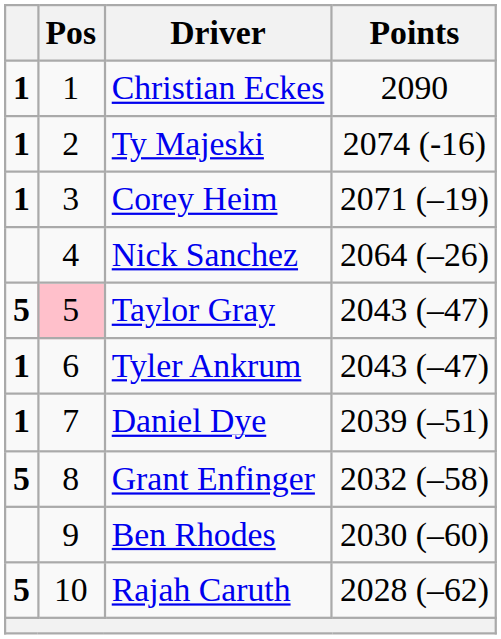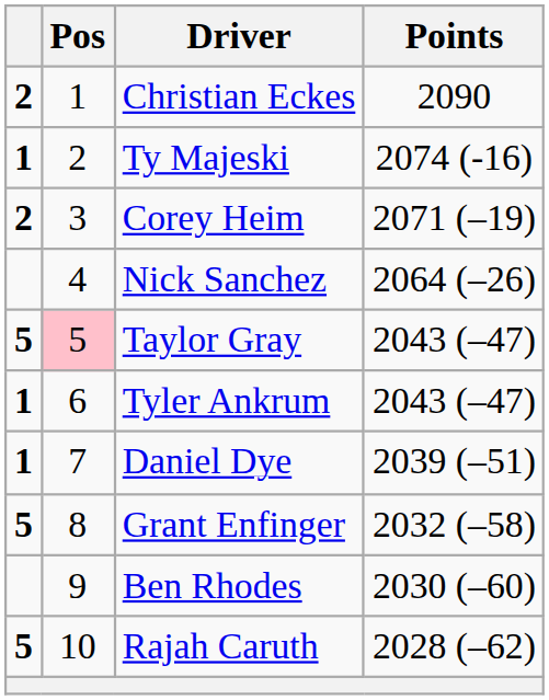Christian Eckes | column 1: 1 -> 2
Corey Heim | column 1: 1 -> 2
